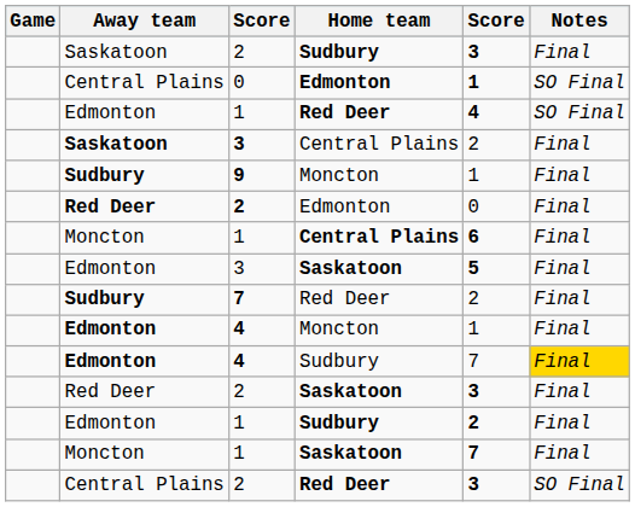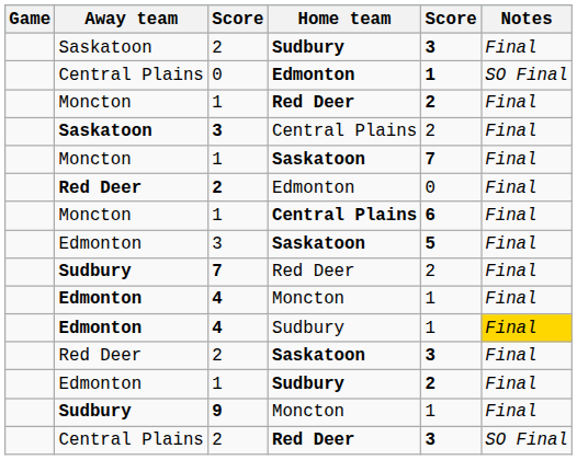1 / Red Deer | Away team: Edmonton -> Moncton
1 / Red Deer | column 5: 4 -> 2
1 / Red Deer | Notes: SO Final -> Final
rows swapped: 9 <-> 1 / Saskatoon
4 / Sudbury | column 5: 7 -> 1
